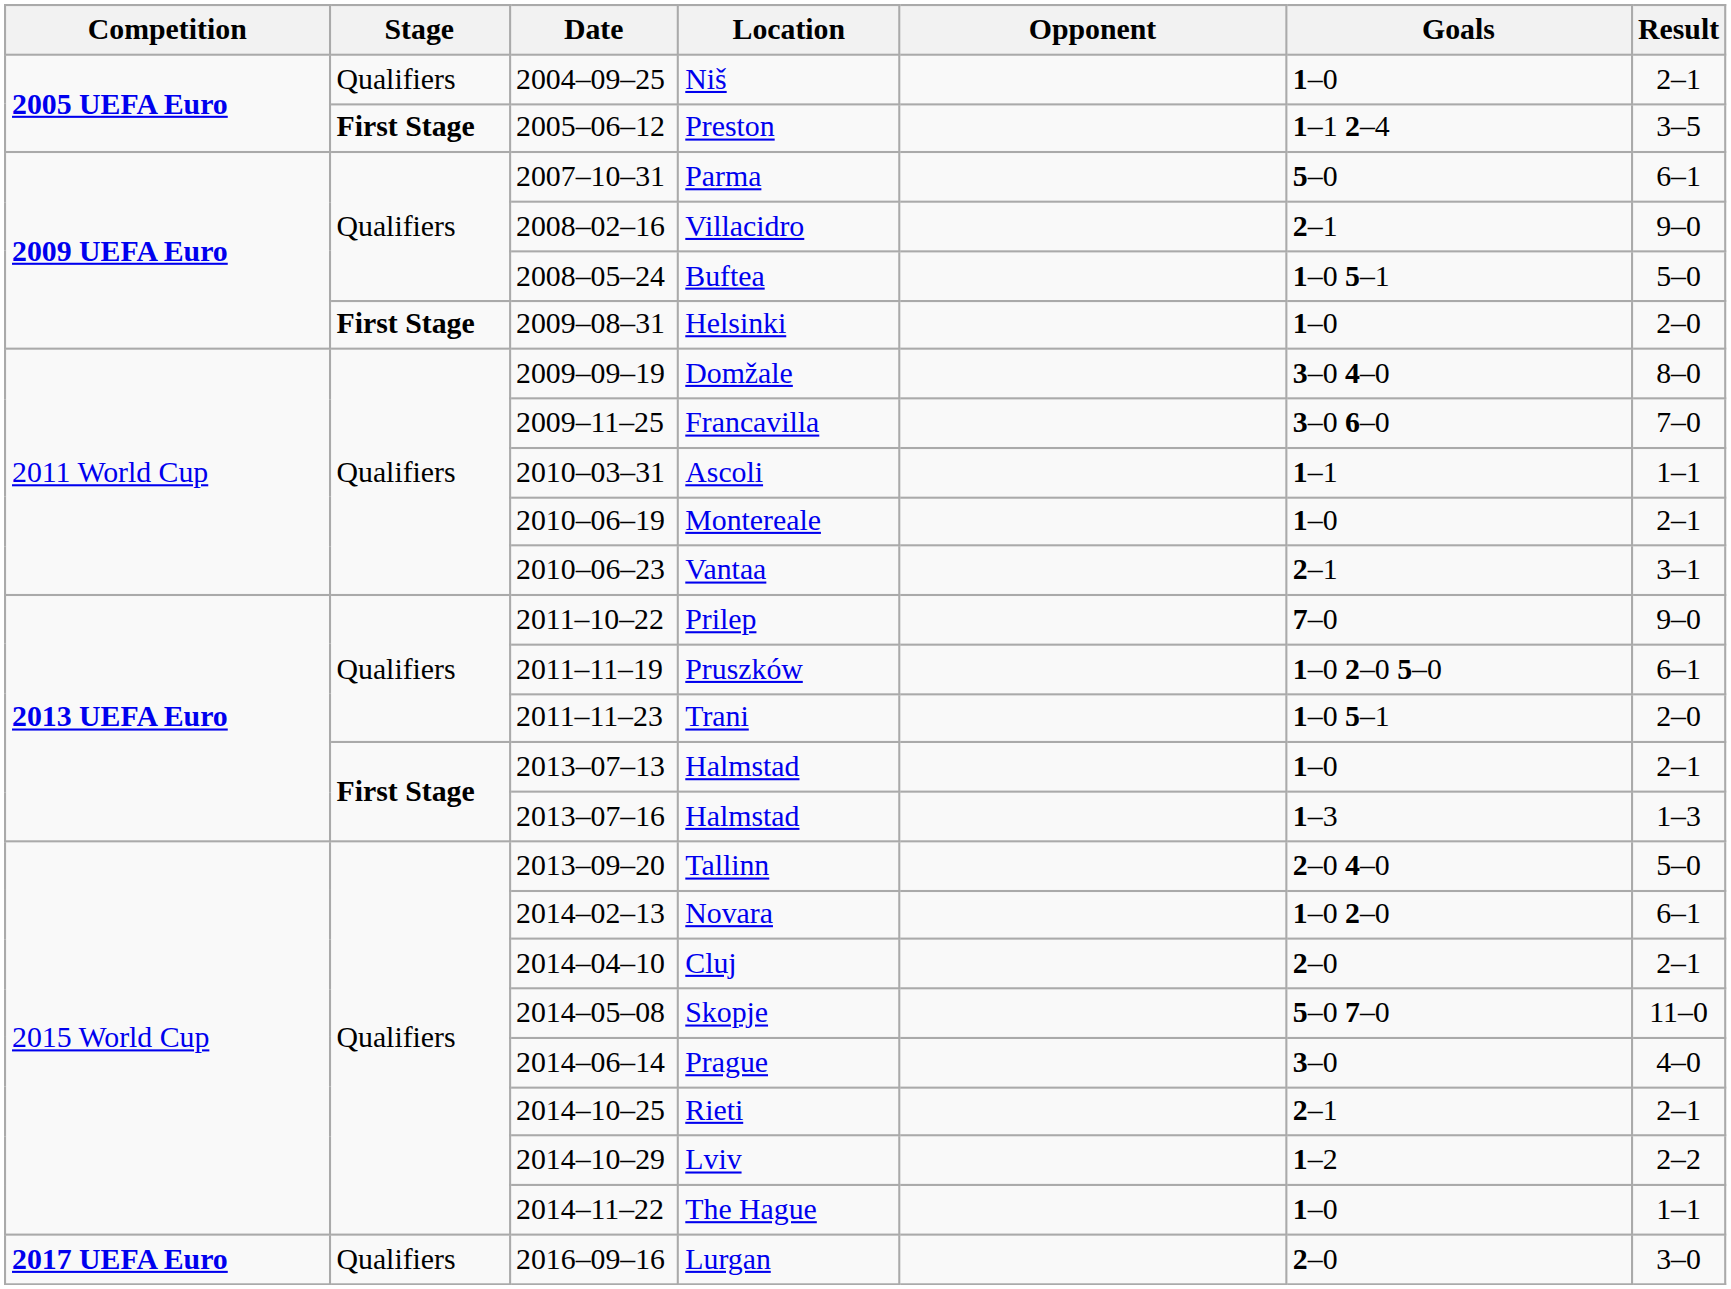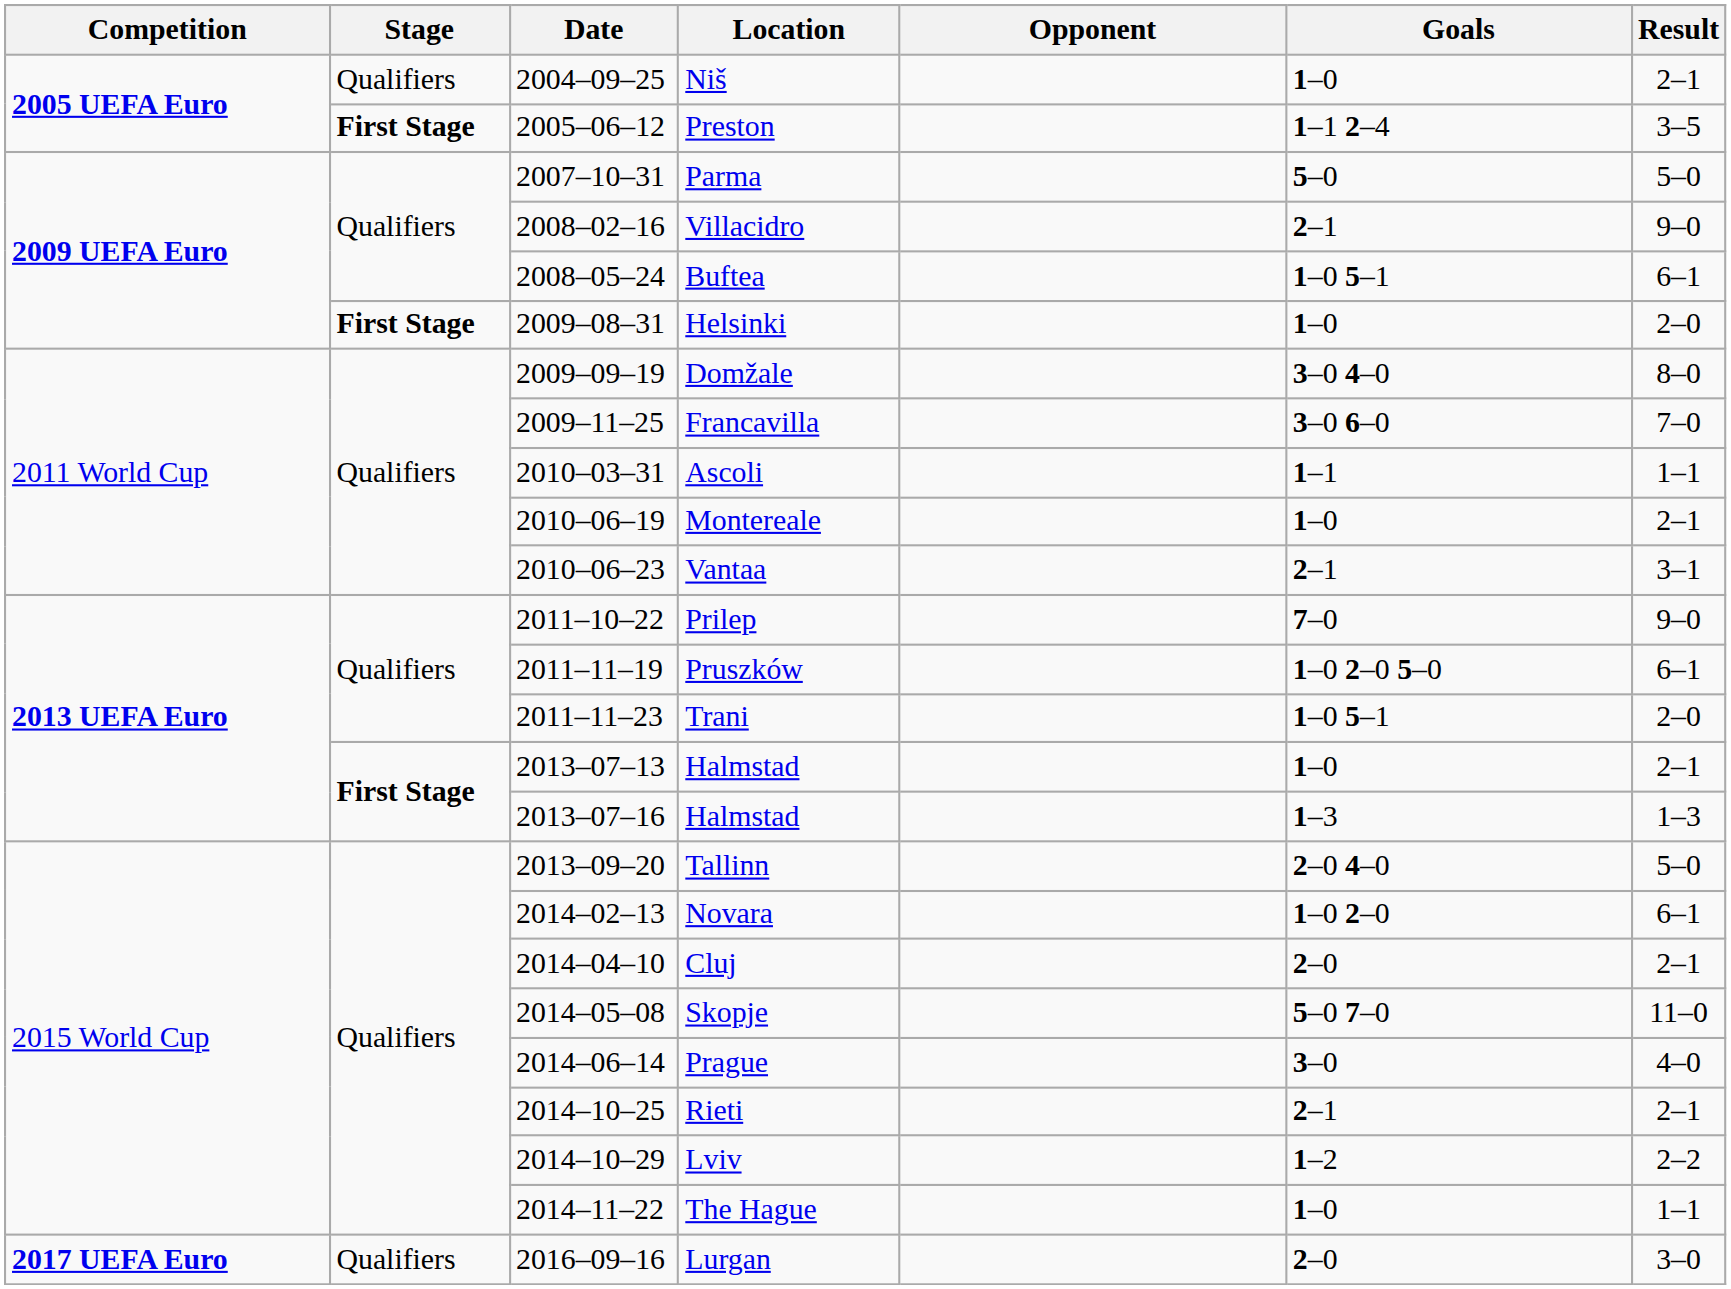Parma | Result: 6–1 -> 5–0
Buftea | Result: 5–0 -> 6–1
